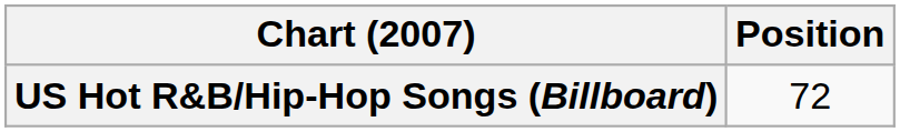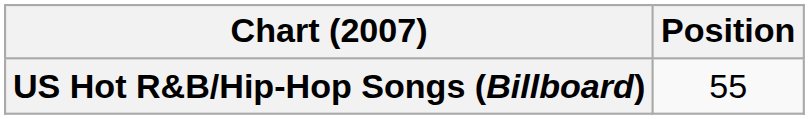US Hot R&B/Hip-Hop Songs (Billboard) | Position: 72 -> 55
